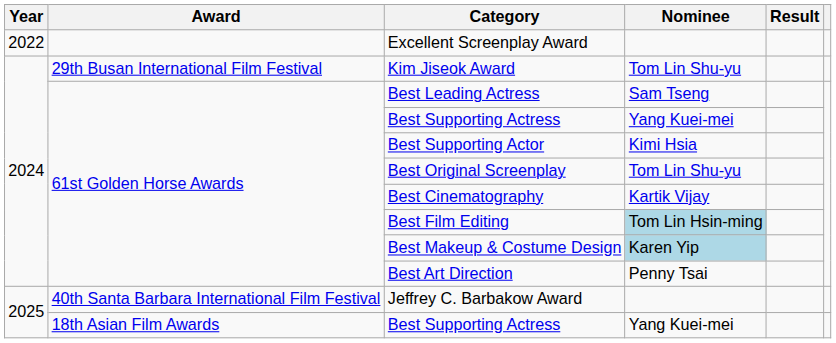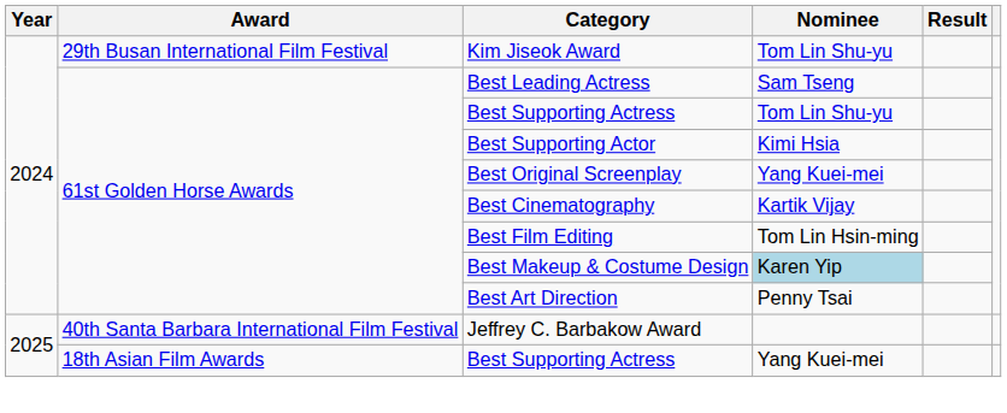- row: 2022 | Excellent Screenplay Award
61st Golden Horse Awards / Best Supporting Actress | Nominee: Yang Kuei-mei -> Tom Lin Shu-yu
Best Original Screenplay | Nominee: Tom Lin Shu-yu -> Yang Kuei-mei
Best Film Editing | Nominee: lightblue background -> no background
